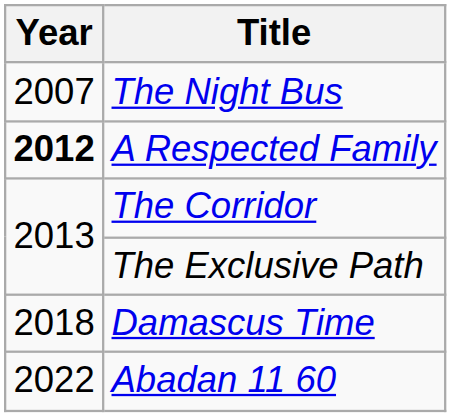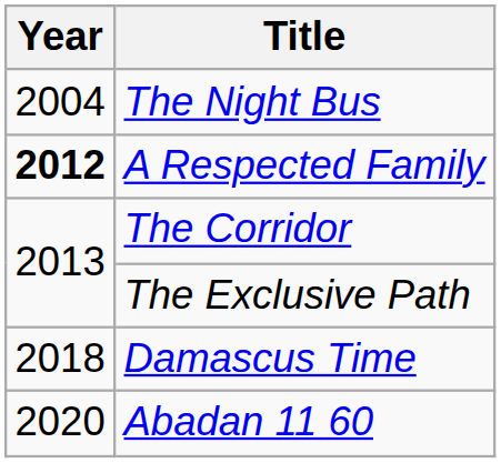The Night Bus | Year: 2007 -> 2004
Abadan 11 60 | Year: 2022 -> 2020
